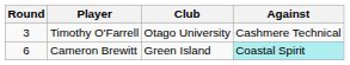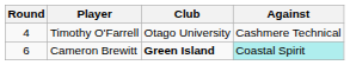Timothy O'Farrell | Round: 3 -> 4
Cameron Brewitt | Club: normal -> bold
